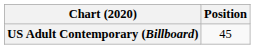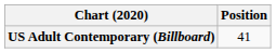US Adult Contemporary (Billboard) | Position: 45 -> 41
